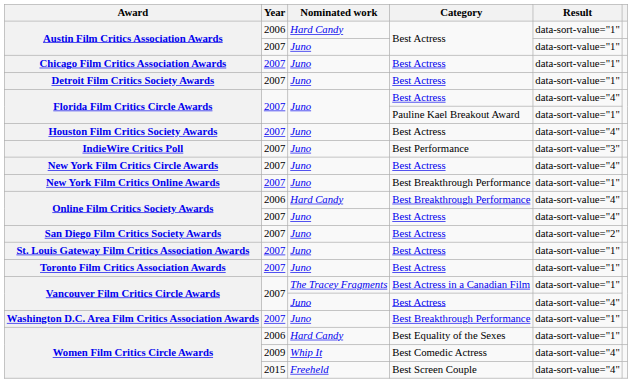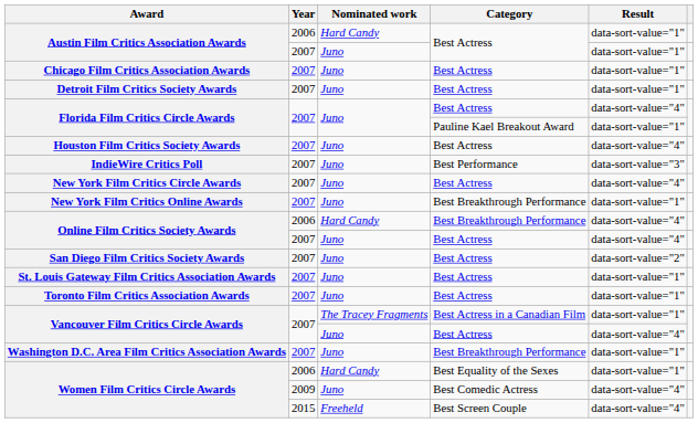Women Film Critics Circle Awards / Best Comedic Actress | Nominated work: Whip It -> Juno
